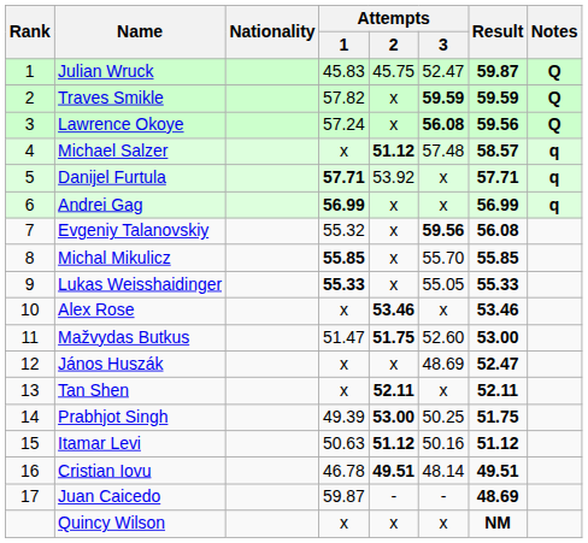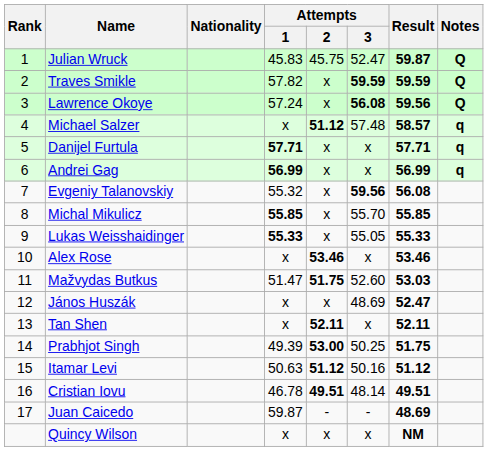Danijel Furtula | Attempts / 2: 53.92 -> x
Mažvydas Butkus | Result: 53.00 -> 53.03
